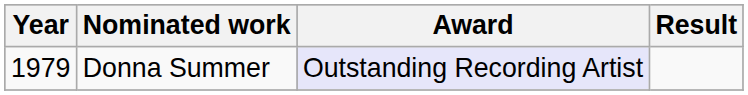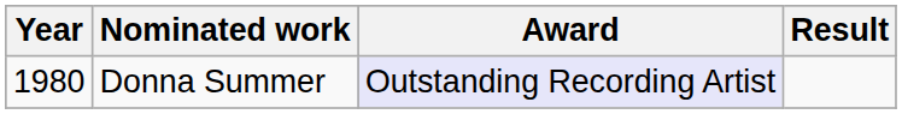Donna Summer | Year: 1979 -> 1980
